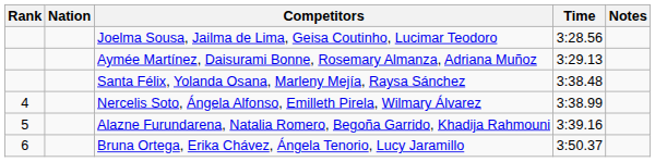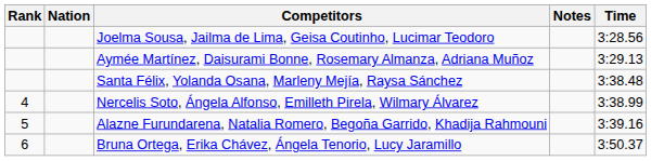columns swapped: Time <-> Notes
